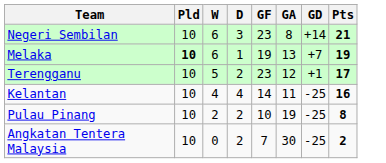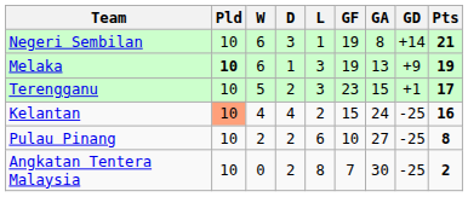+ column: L | 1 | 3 | 3 | 2 | 6 | 8
Negeri Sembilan | GF: 23 -> 19
Melaka | GD: +7 -> +9
Terengganu | GA: 12 -> 15
Kelantan | Pld: no background -> lightsalmon background
Kelantan | GF: 14 -> 15
Kelantan | GA: 11 -> 24
Pulau Pinang | GA: 19 -> 27
